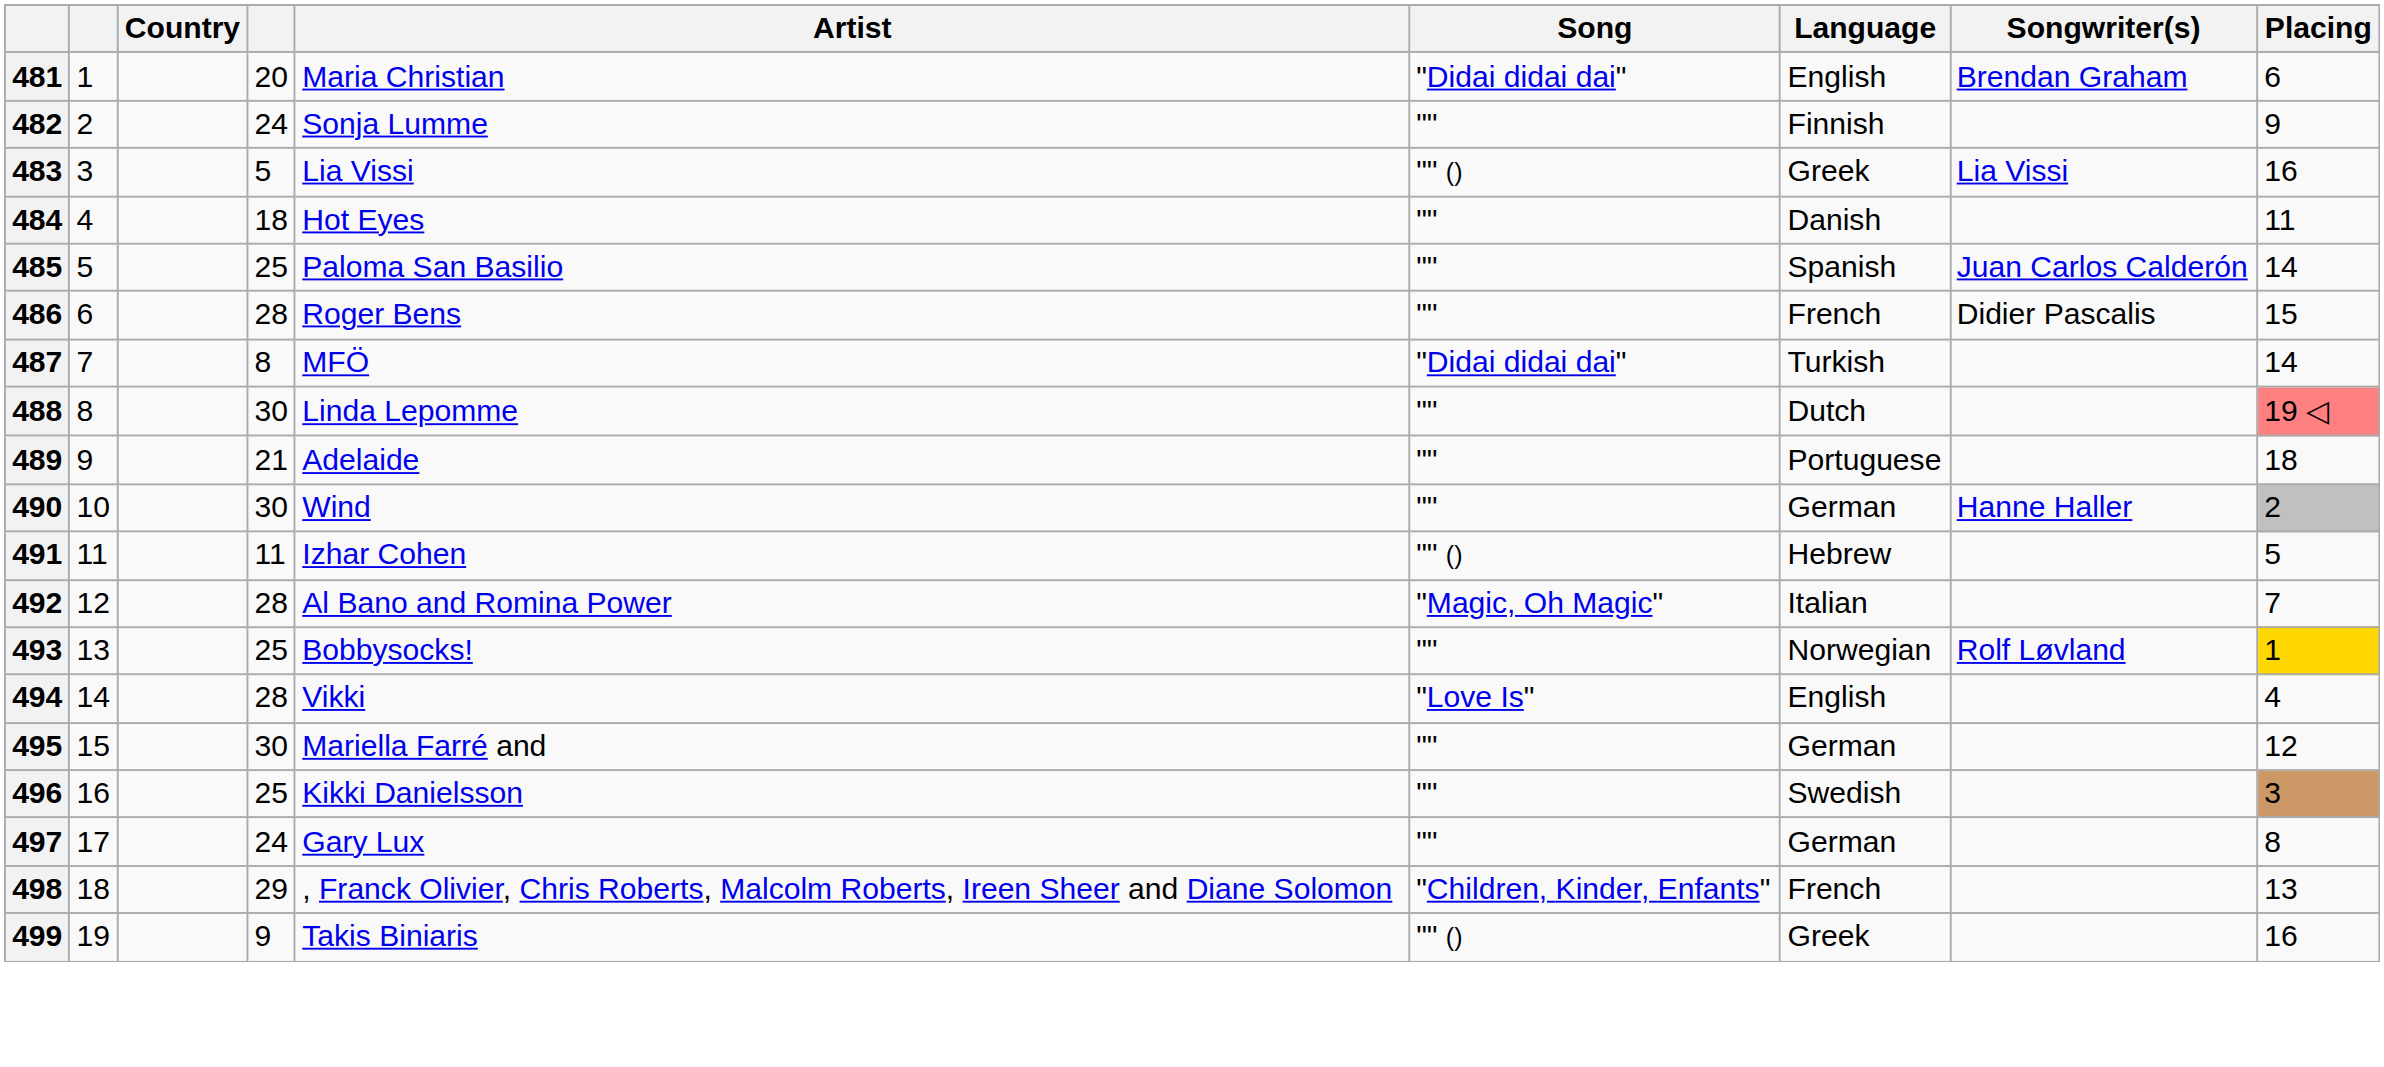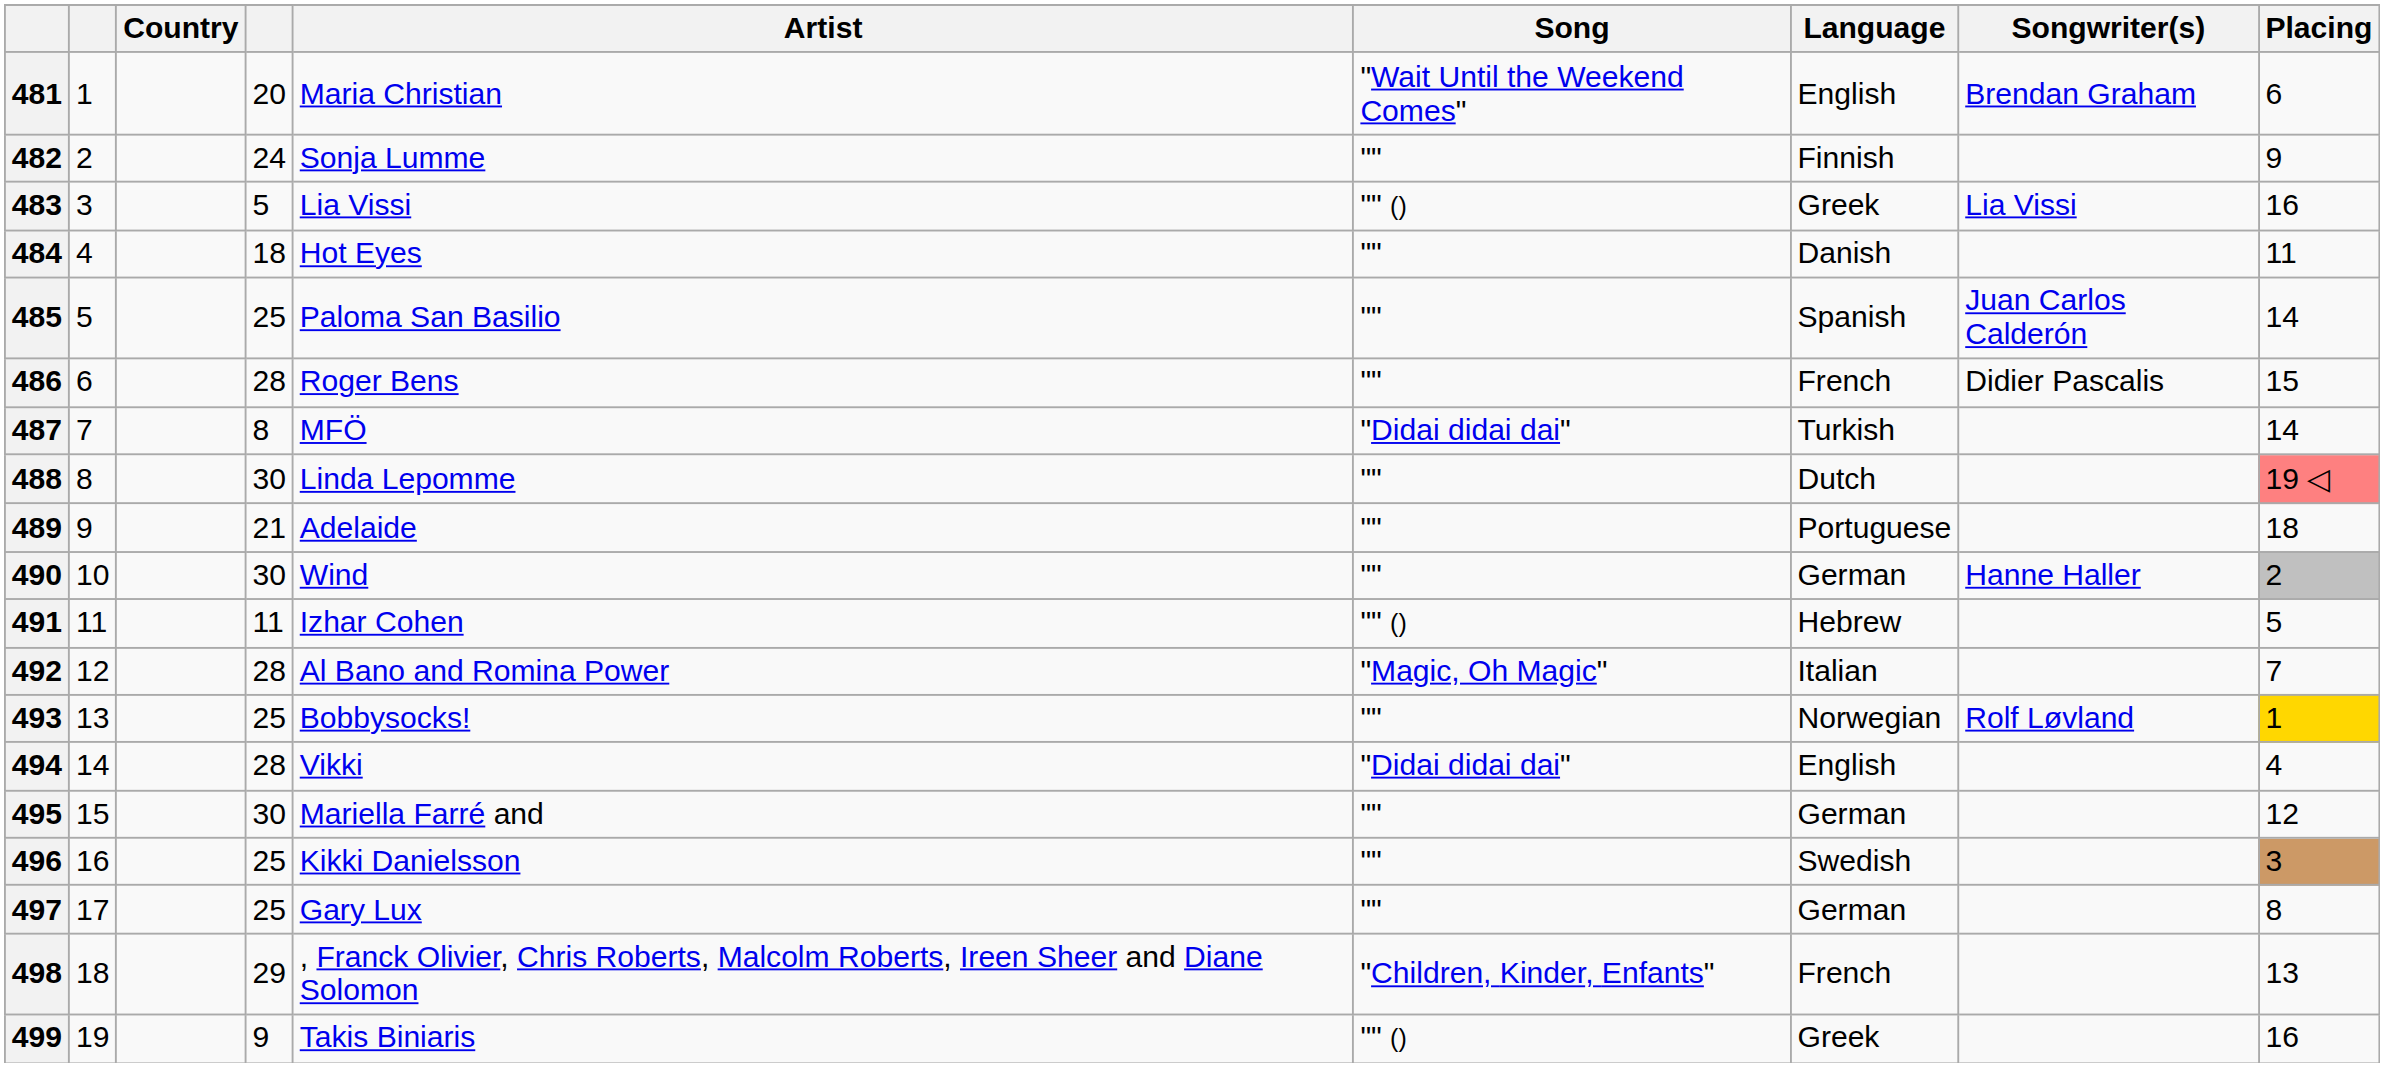481 | Song: "Didai didai dai" -> "Wait Until the Weekend Comes"
494 | Song: "Love Is" -> "Didai didai dai"
497 | column 4: 24 -> 25
